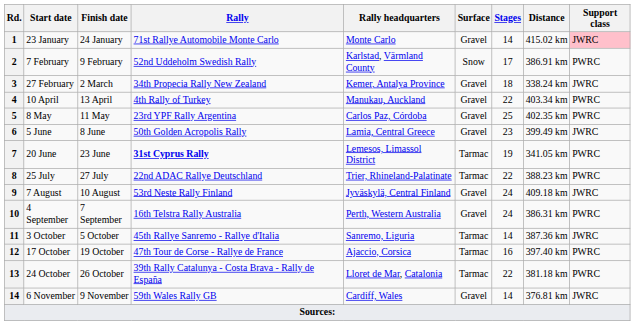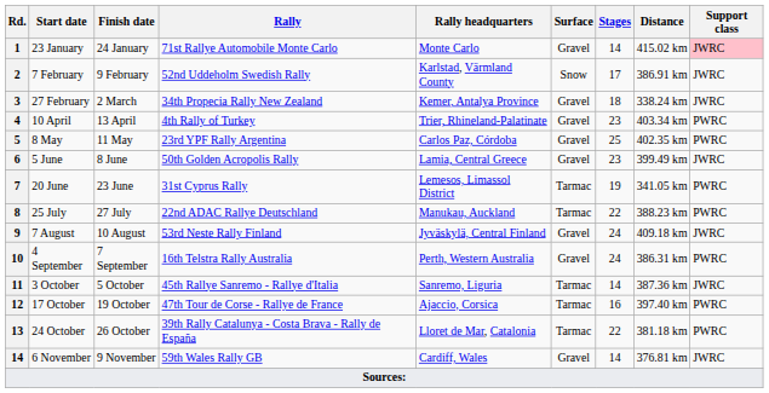7 February | Support class: PWRC -> JWRC
10 April | Rally headquarters: Manukau, Auckland -> Trier, Rhineland-Palatinate
10 April | Stages: 22 -> 23
20 June | Rally: bold -> normal
25 July | Rally headquarters: Trier, Rhineland-Palatinate -> Manukau, Auckland
